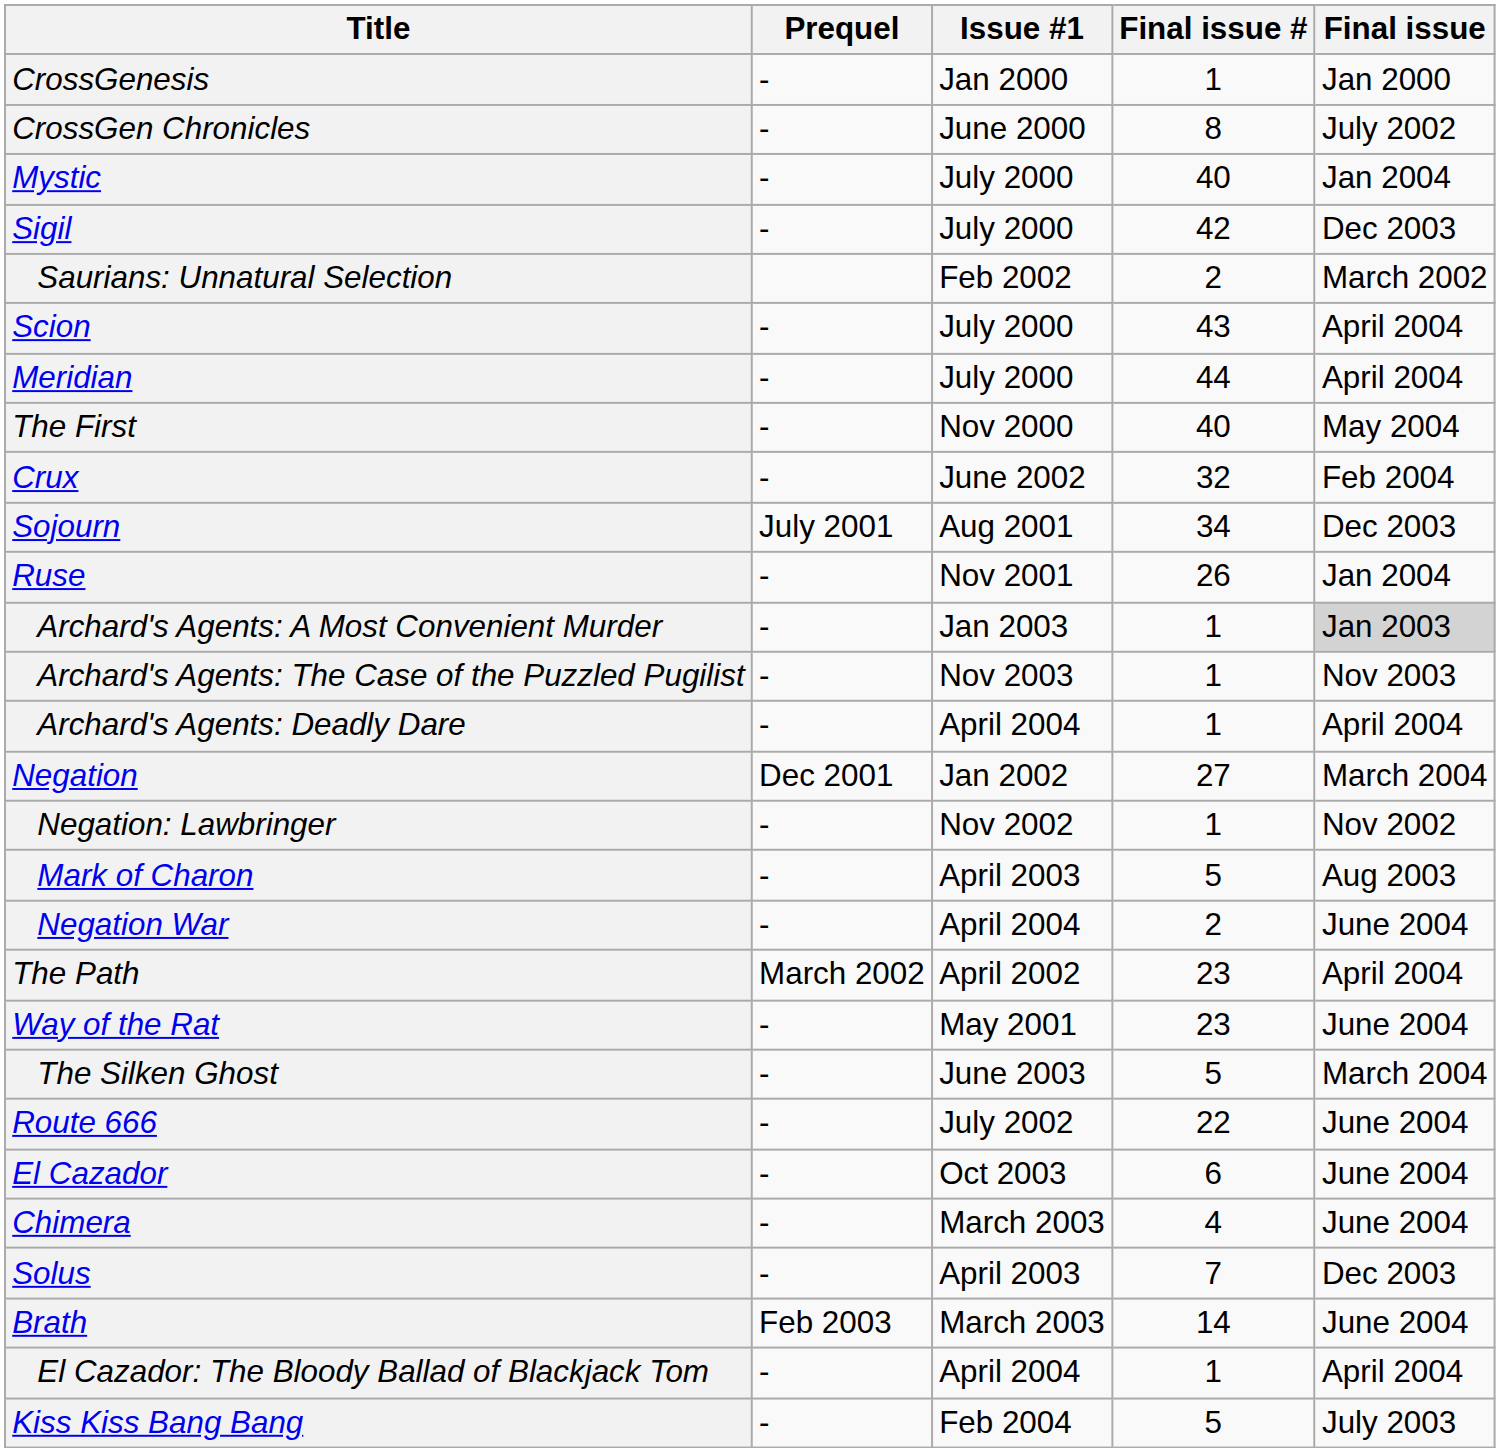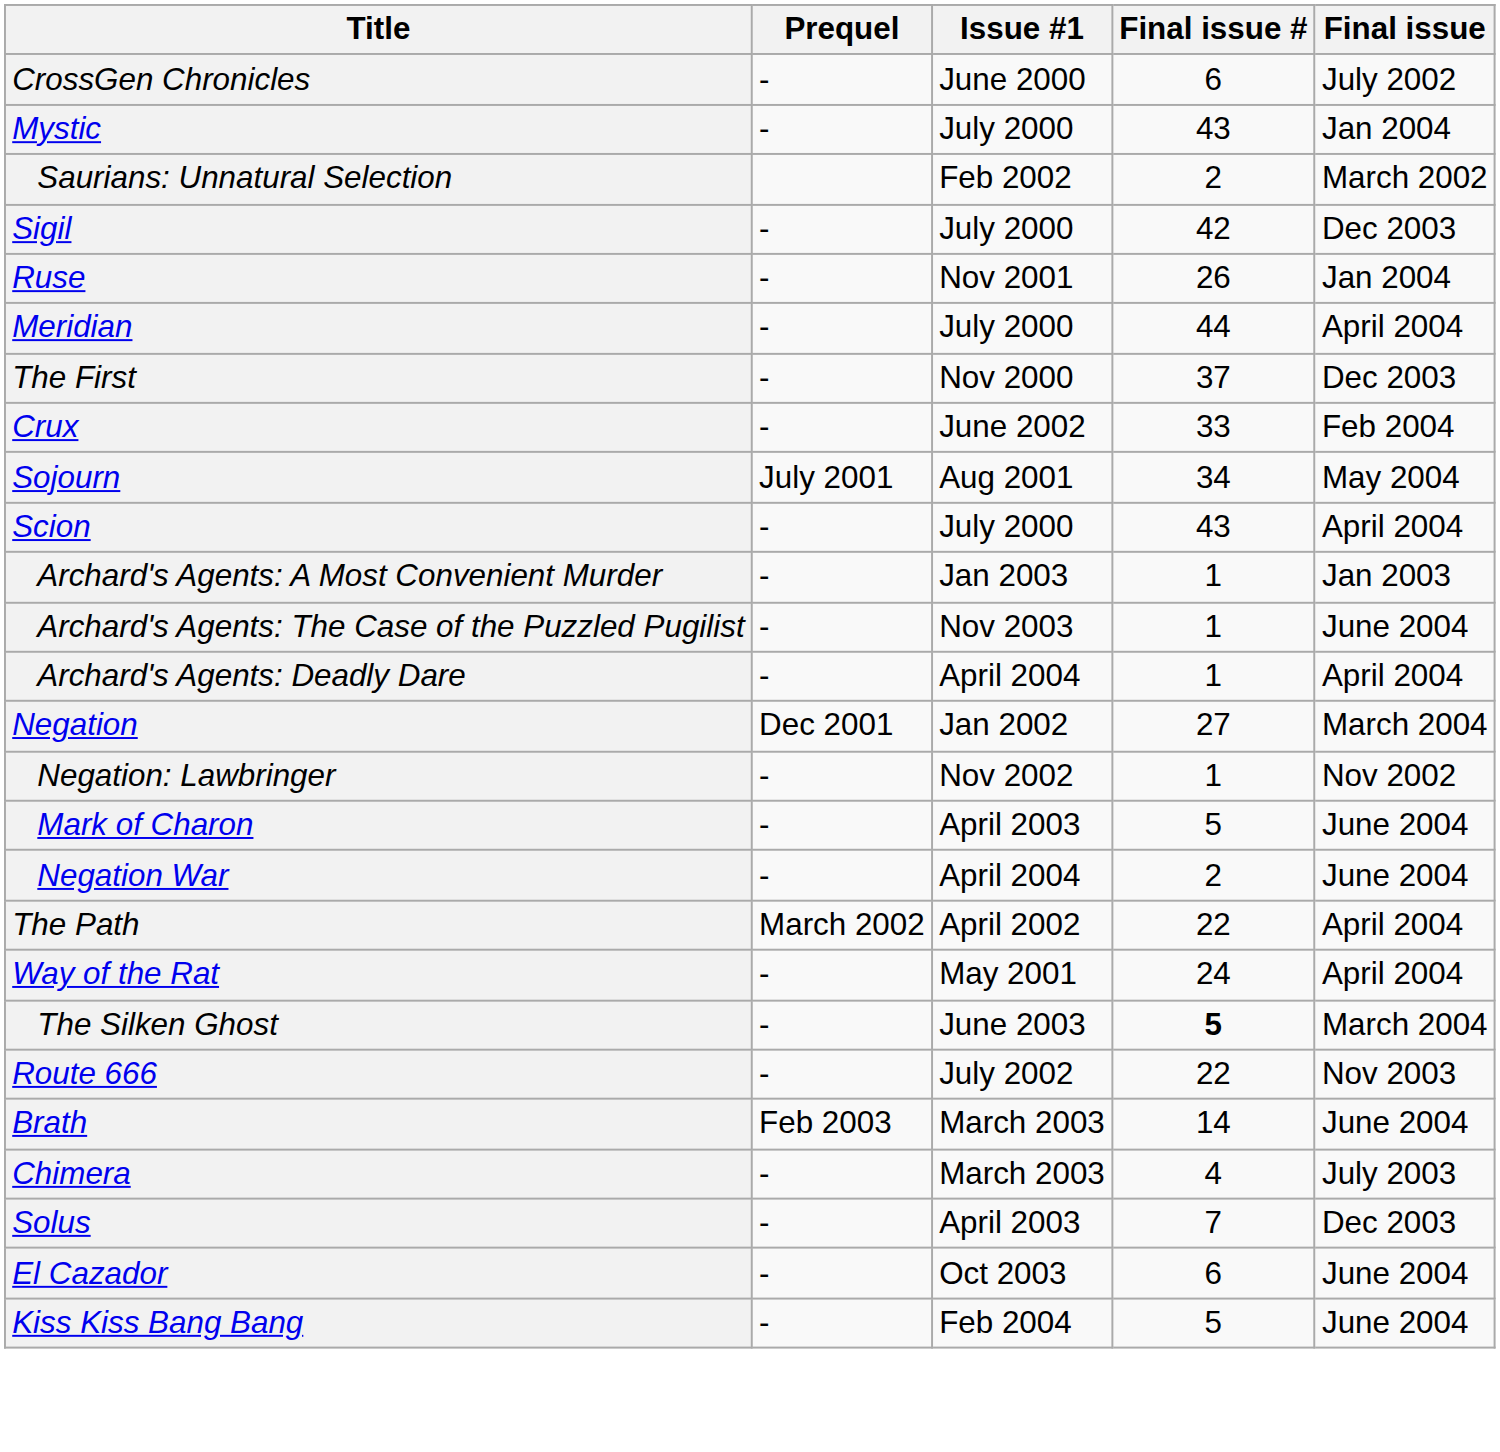- row: CrossGenesis | - | Jan 2000 | 1 | Jan 2000
CrossGen Chronicles | Final issue #: 8 -> 6
Mystic | Final issue #: 40 -> 43
rows swapped: Sigil <-> Saurians: Unnatural Selection
rows swapped: Scion <-> Ruse
The First | Final issue #: 40 -> 37
The First | Final issue: May 2004 -> Dec 2003
Crux | Final issue #: 32 -> 33
Sojourn | Final issue: Dec 2003 -> May 2004
Archard's Agents: A Most Convenient Murder | Final issue: lightgrey background -> no background
Archard's Agents: The Case of the Puzzled Pugilist | Final issue: Nov 2003 -> June 2004
Mark of Charon | Final issue: Aug 2003 -> June 2004
The Path | Final issue #: 23 -> 22
Way of the Rat | Final issue #: 23 -> 24
Way of the Rat | Final issue: June 2004 -> April 2004
The Silken Ghost | Final issue #: normal -> bold
Route 666 | Final issue: June 2004 -> Nov 2003
rows swapped: Brath <-> El Cazador
Chimera | Final issue: June 2004 -> July 2003
- row: El Cazador: The Bloody Ballad of Blackjack Tom | - | April 2004 | 1 | April 2004
Kiss Kiss Bang Bang | Final issue: July 2003 -> June 2004
